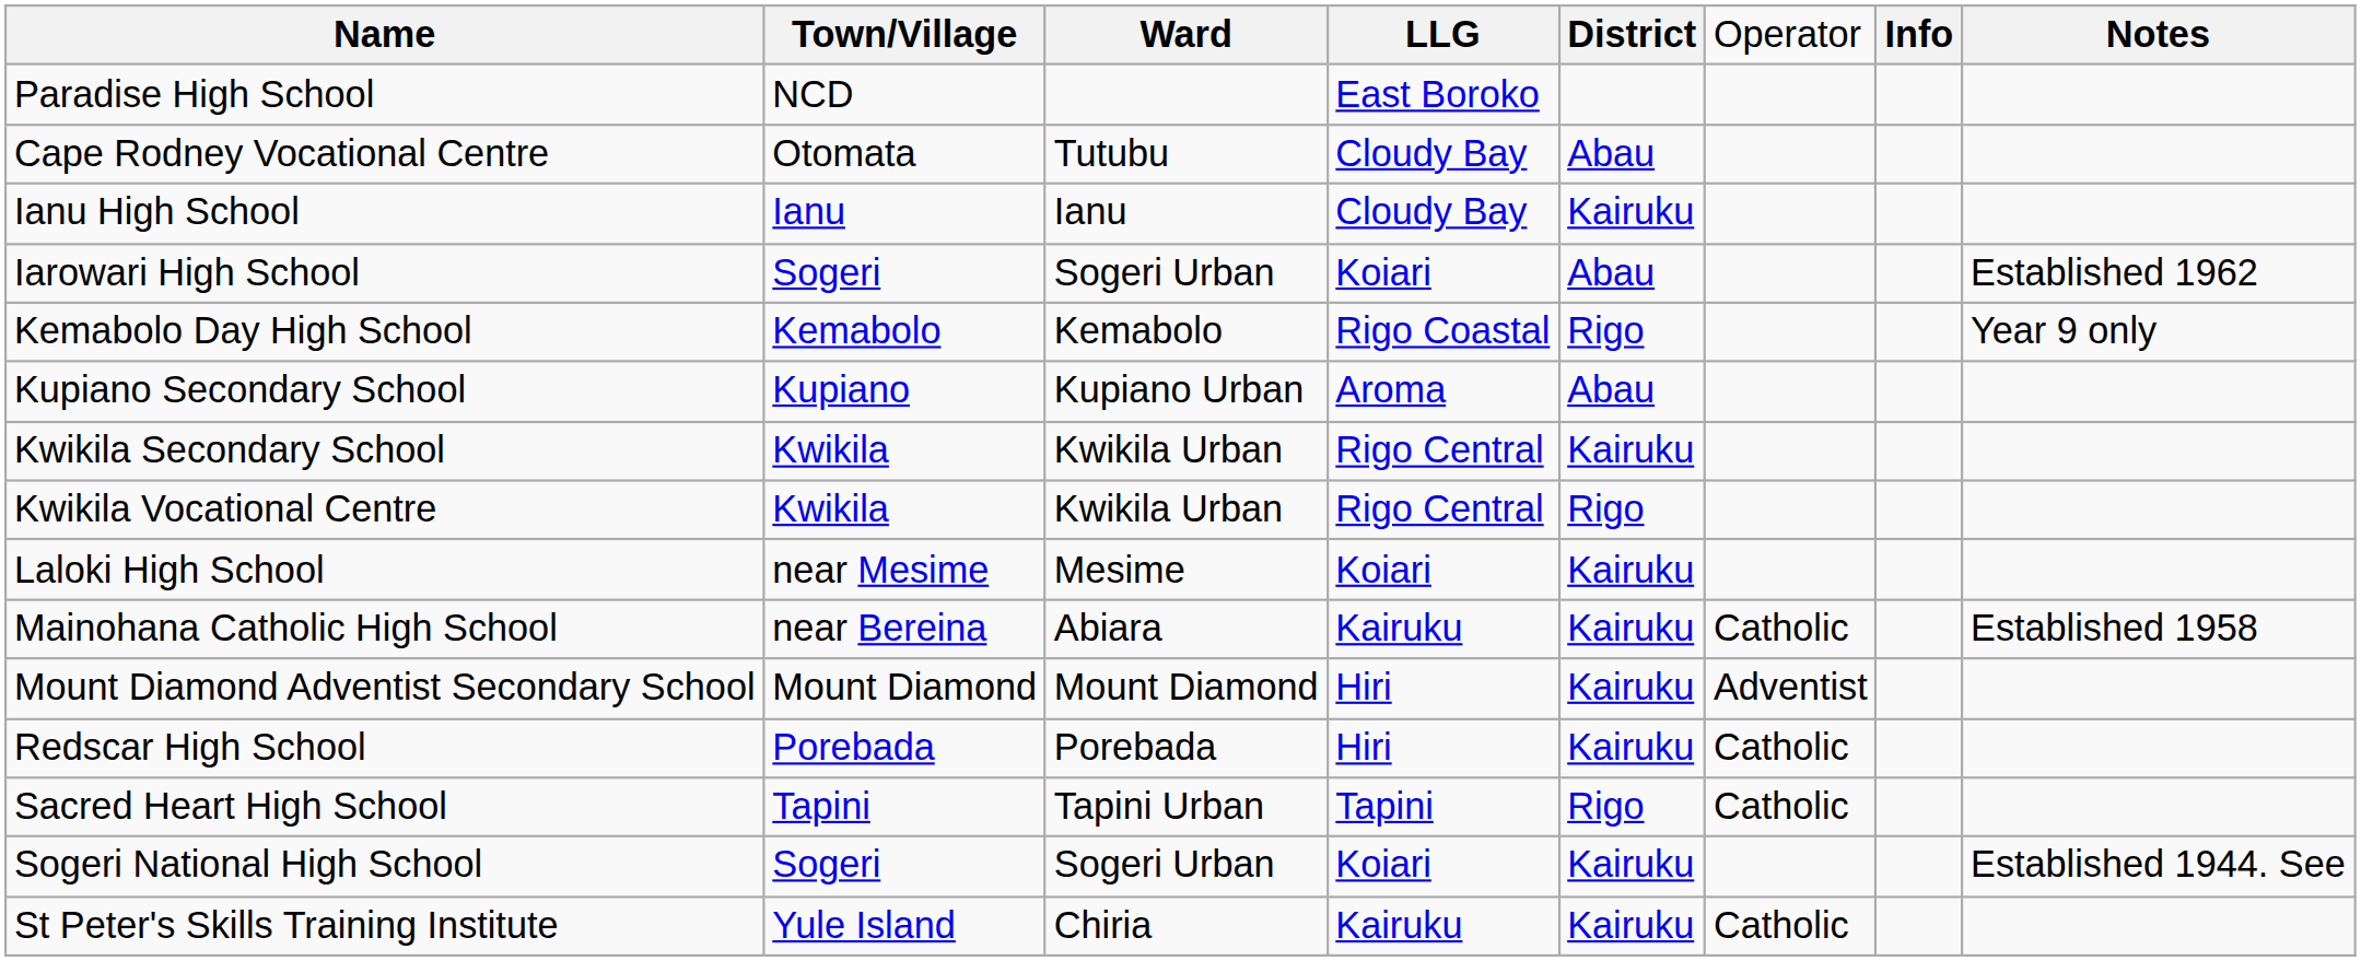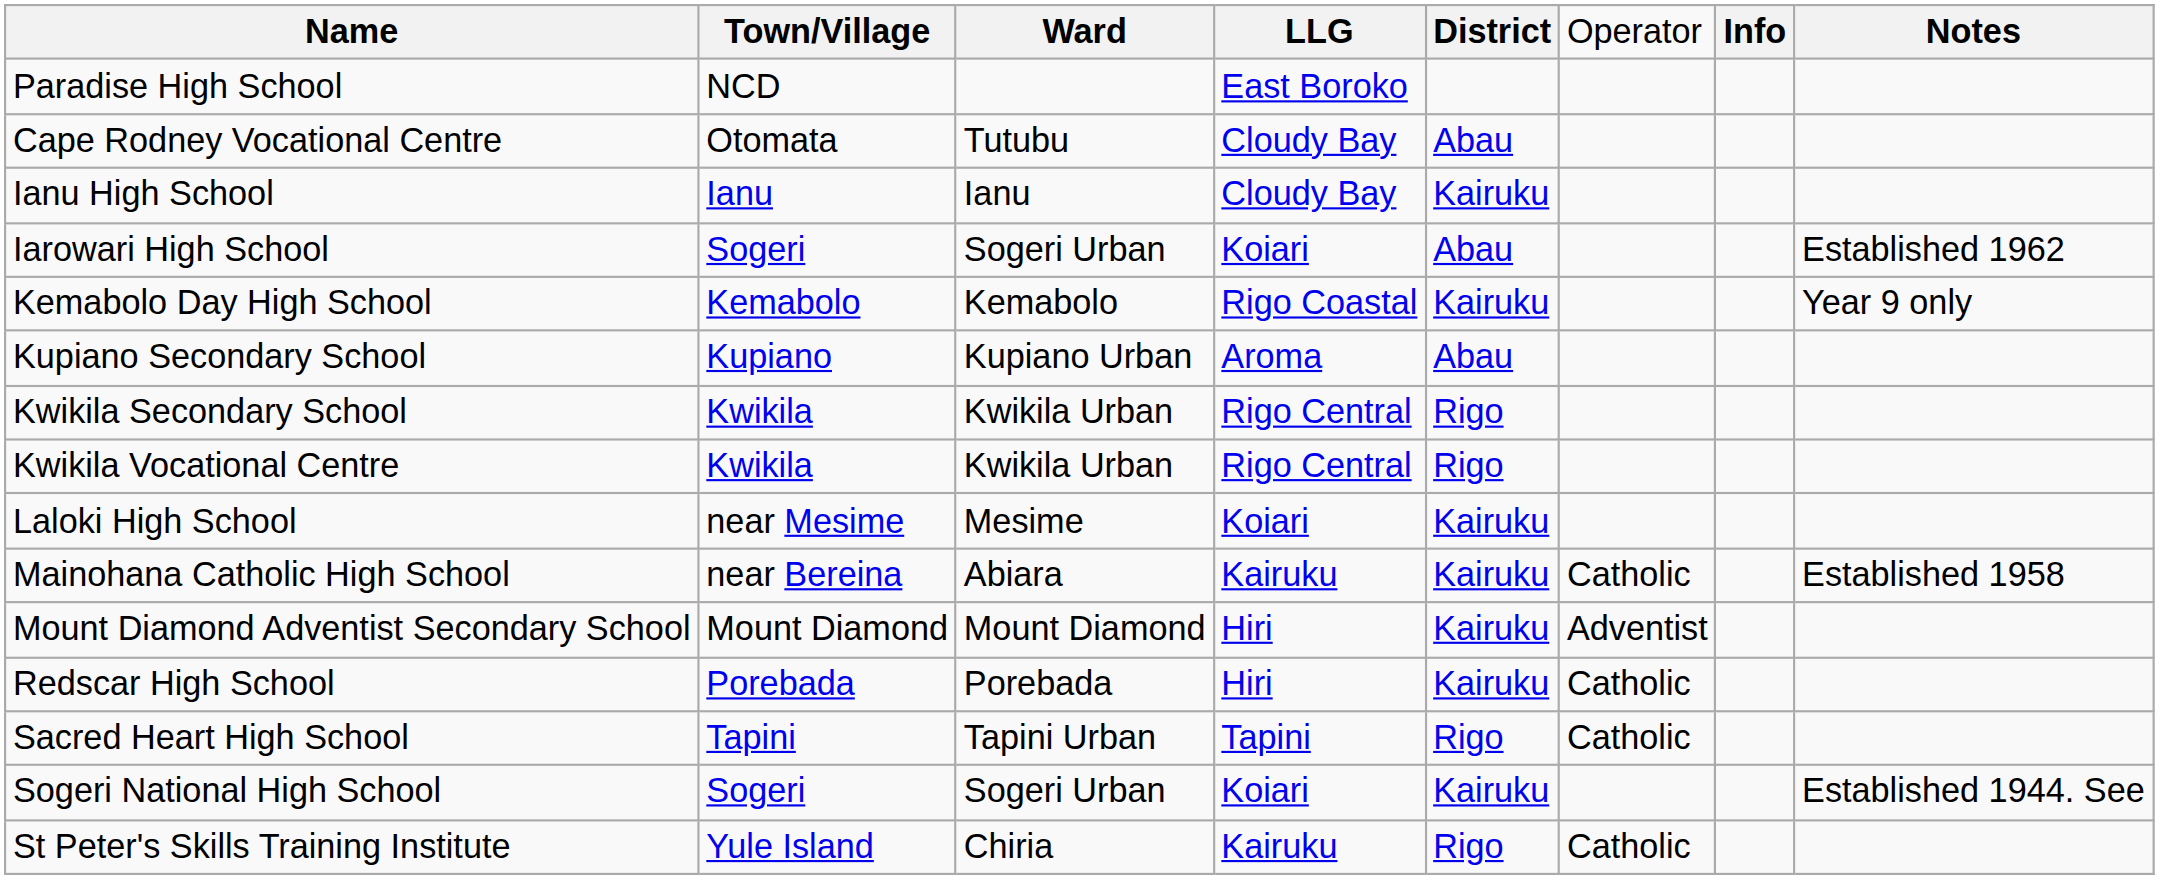Kemabolo Day High School | column 5: Rigo -> Kairuku
Kwikila Secondary School | column 5: Kairuku -> Rigo
St Peter's Skills Training Institute | column 5: Kairuku -> Rigo
